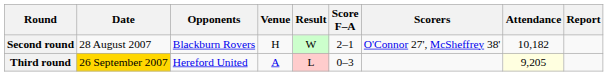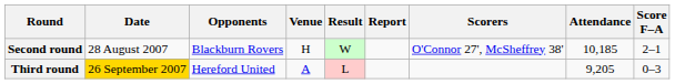columns swapped: Score F–A <-> Report
Second round | Attendance: 10,182 -> 10,185
Third round | Attendance: lightyellow background -> no background
